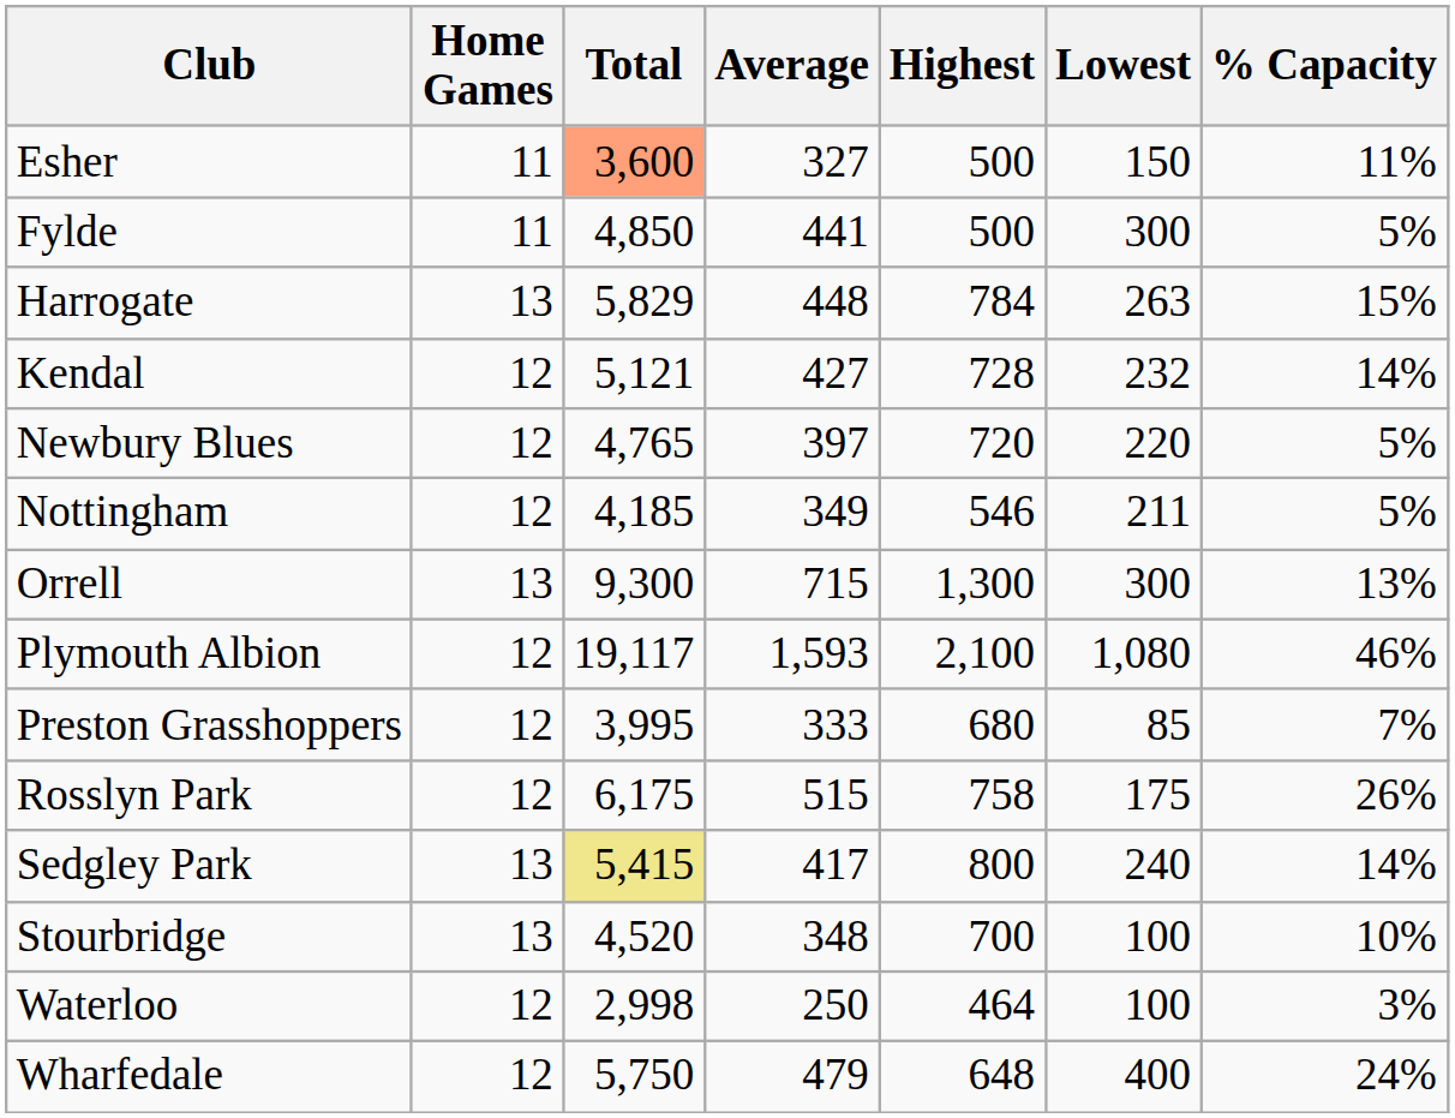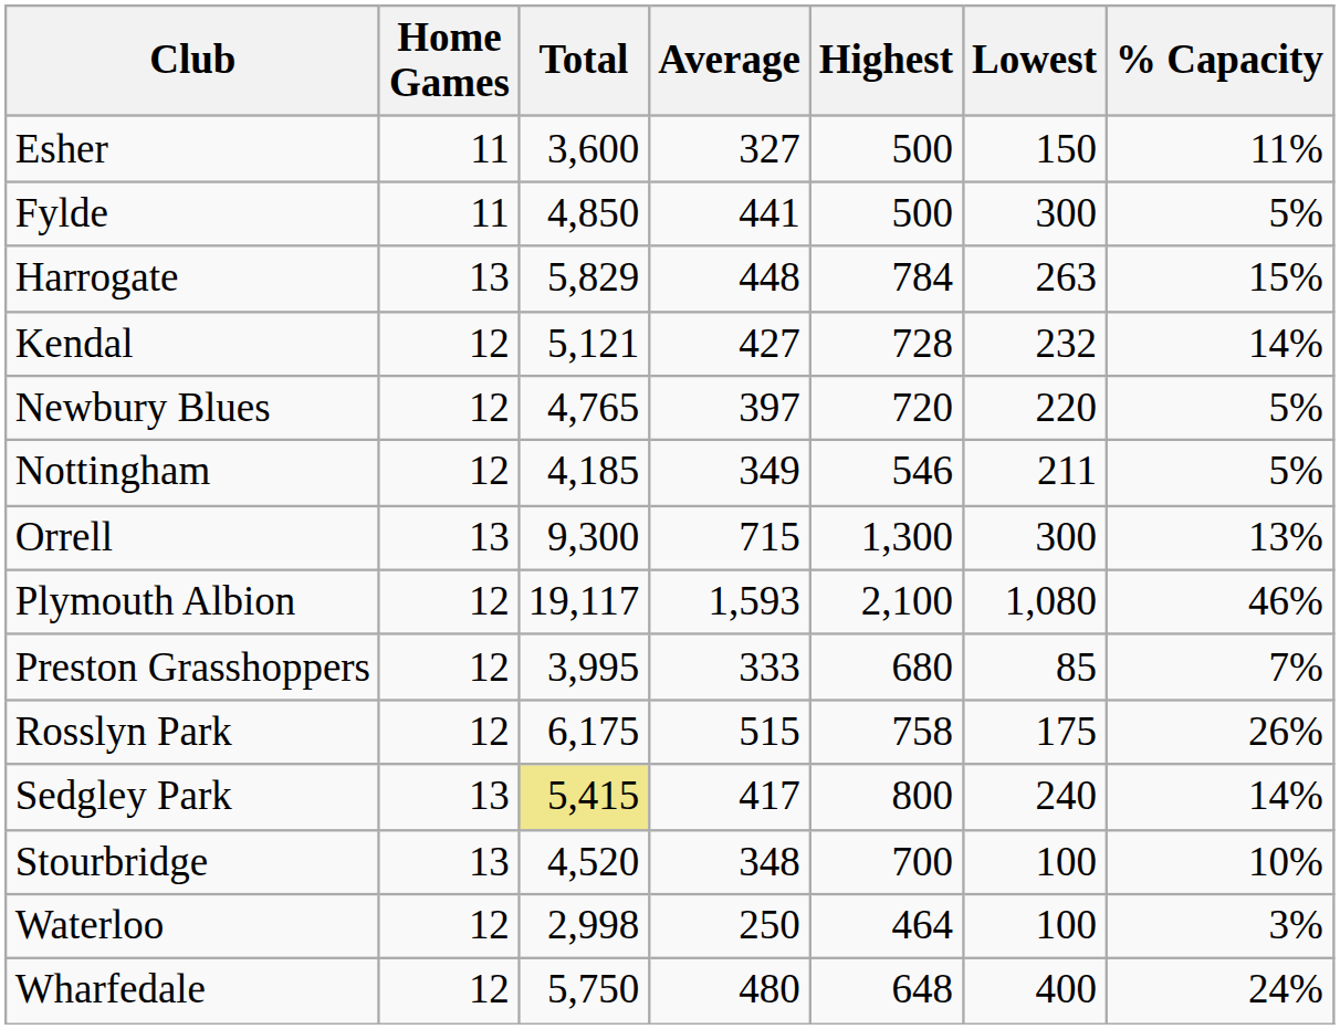Esher | Total: lightsalmon background -> no background
Wharfedale | Average: 479 -> 480
